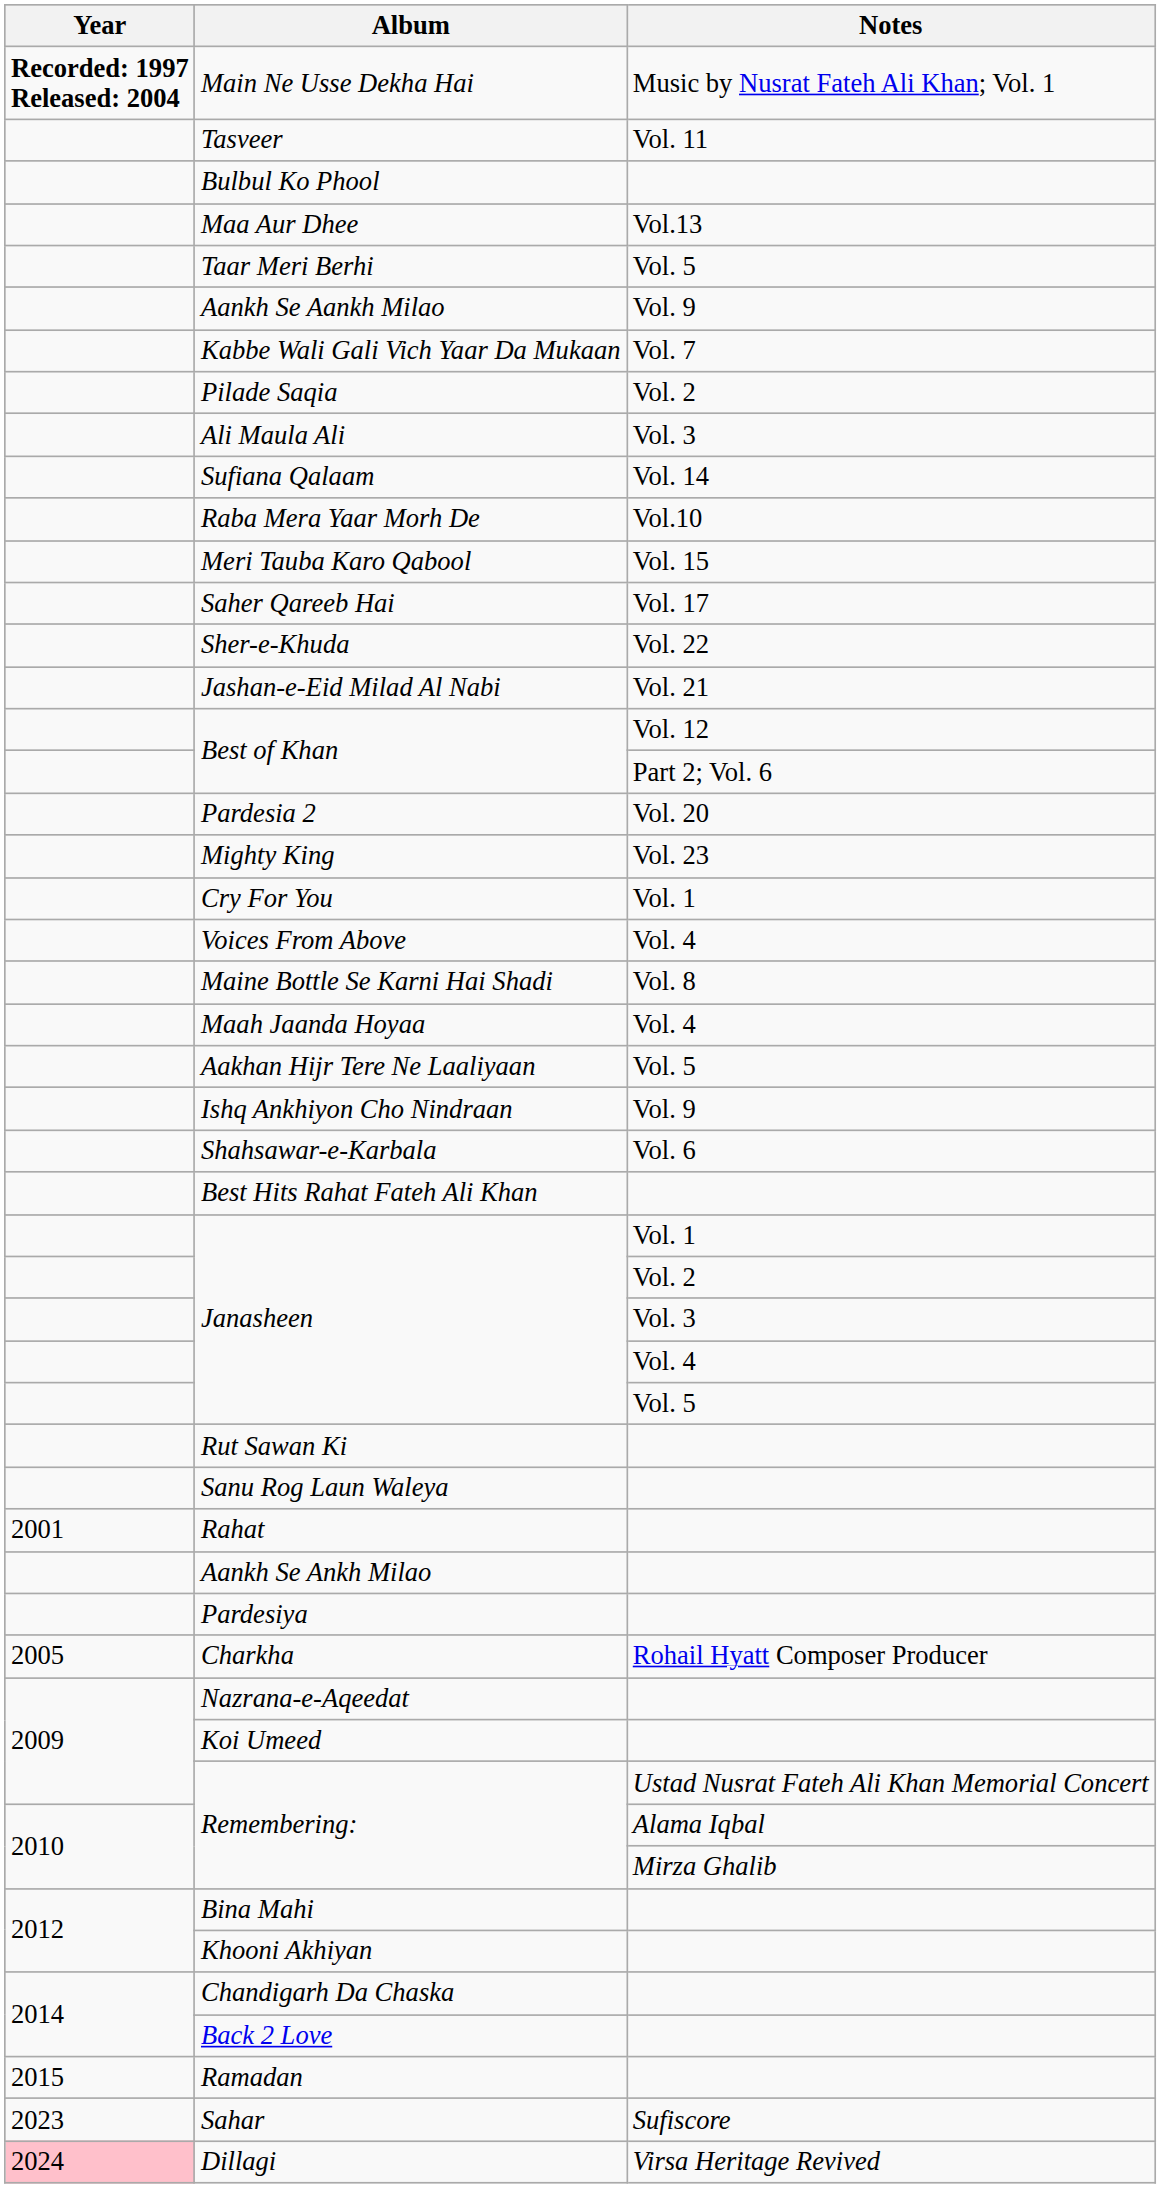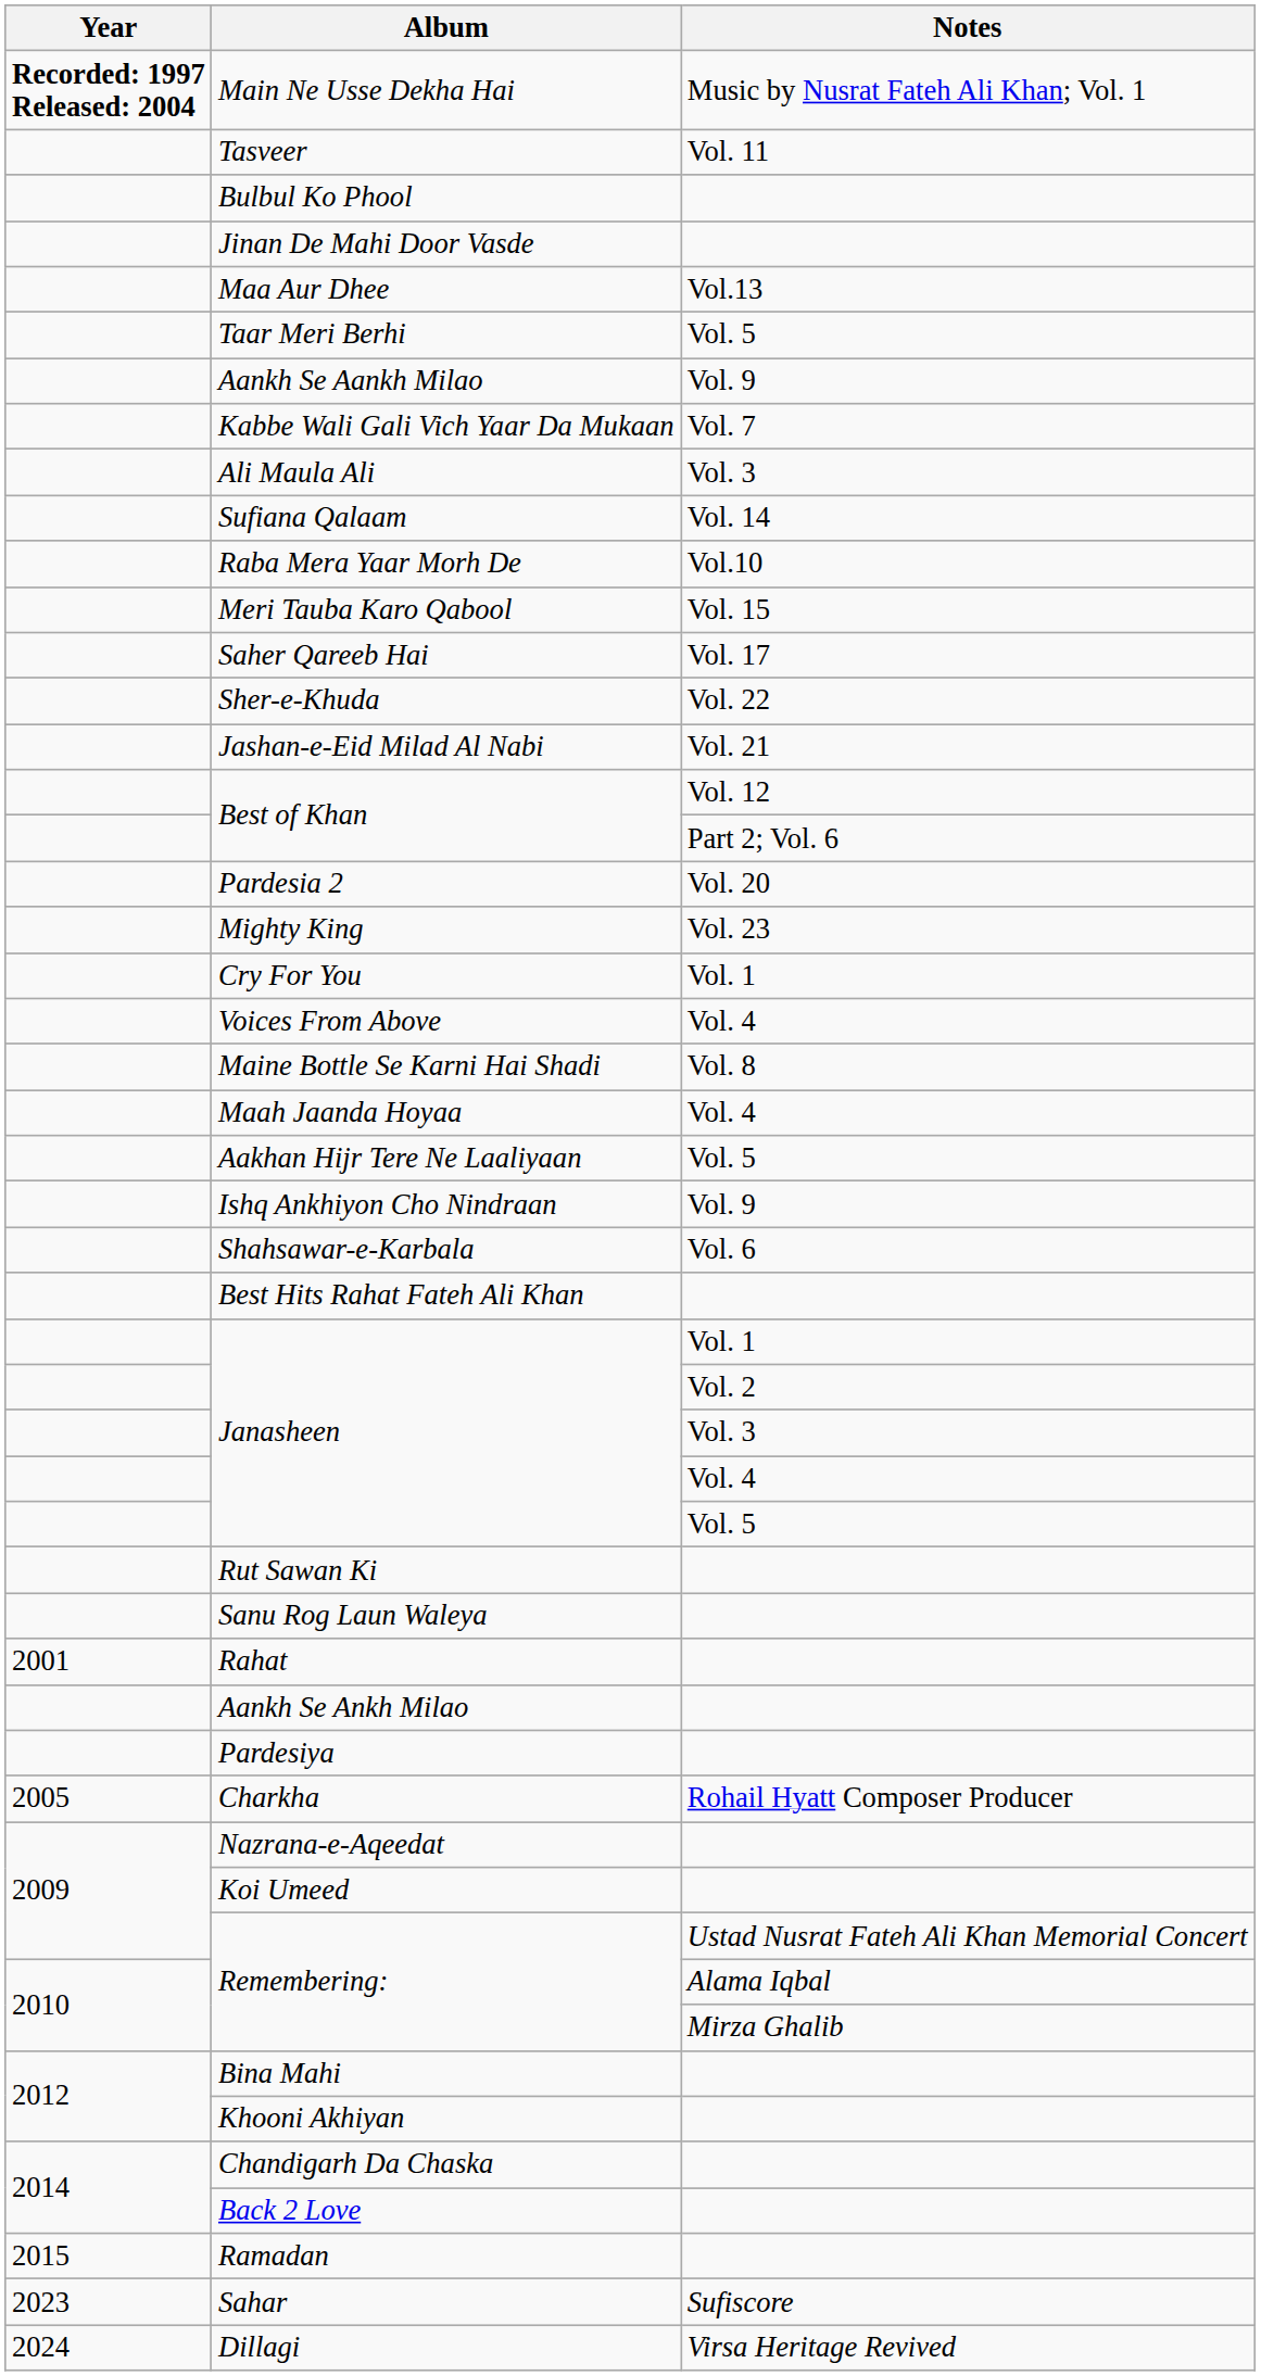+ row: Jinan De Mahi Door Vasde
- row: Pilade Saqia | Vol. 2
Dillagi | Year: pink background -> no background
